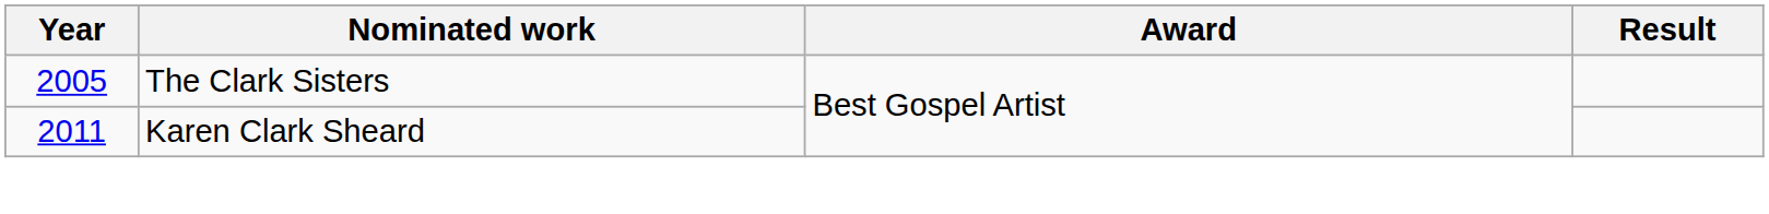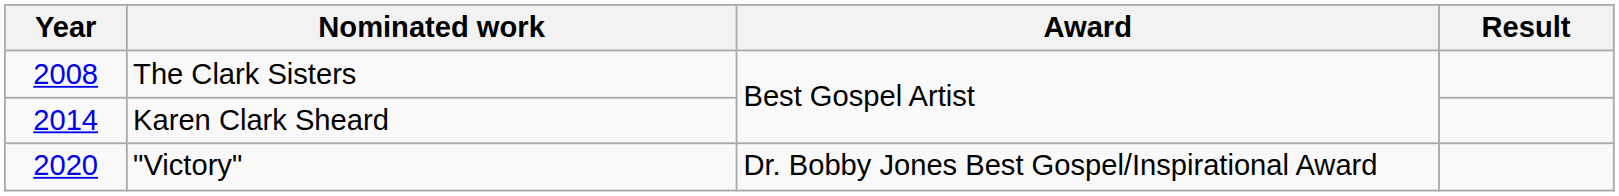The Clark Sisters | Year: 2005 -> 2008
Karen Clark Sheard | Year: 2011 -> 2014
+ row: 2020 | "Victory" | Dr. Bobby Jones Best Gospel/Inspirational Award
